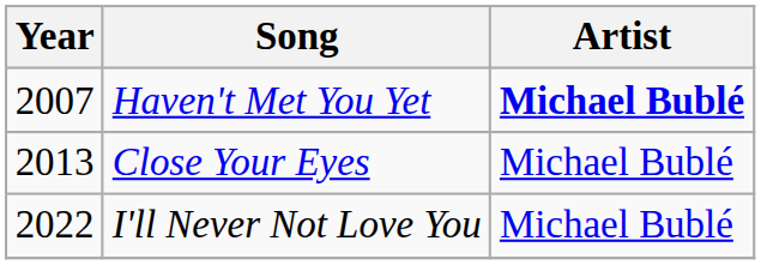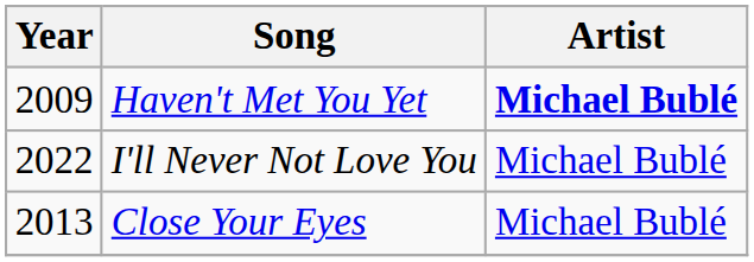Haven't Met You Yet | Year: 2007 -> 2009
rows swapped: Close Your Eyes <-> I'll Never Not Love You
